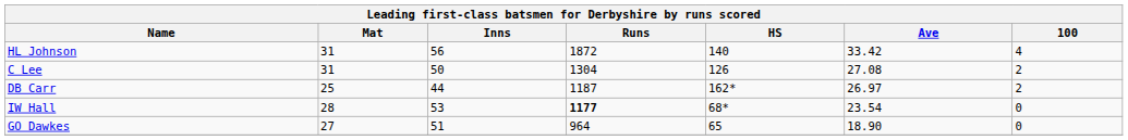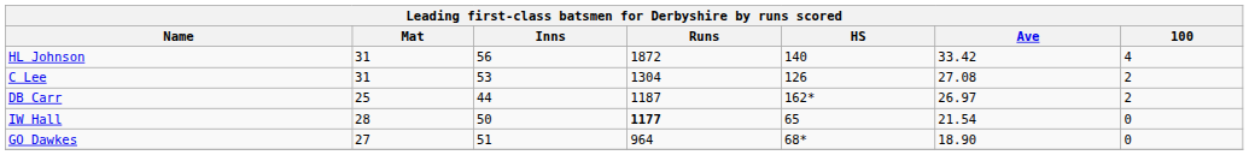C Lee | Inns: 50 -> 53
IW Hall | Inns: 53 -> 50
IW Hall | HS: 68* -> 65
IW Hall | Ave: 23.54 -> 21.54
GO Dawkes | HS: 65 -> 68*
